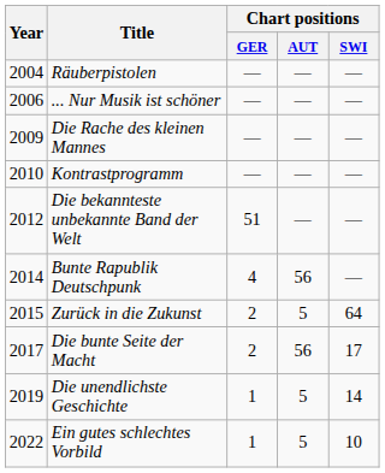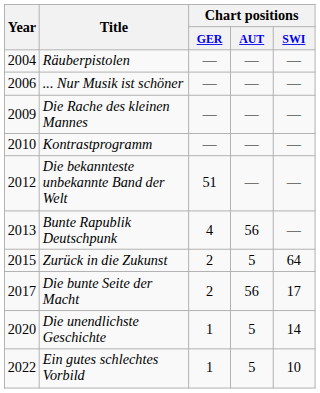Bunte Rapublik Deutschpunk | Year: 2014 -> 2013
Die unendlichste Geschichte | Year: 2019 -> 2020
